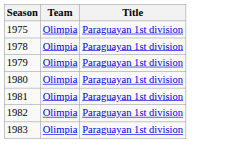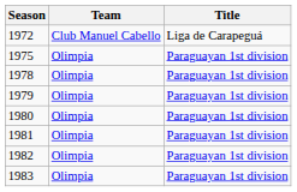+ row: 1972 | Club Manuel Cabello | Liga de Carapeguá
